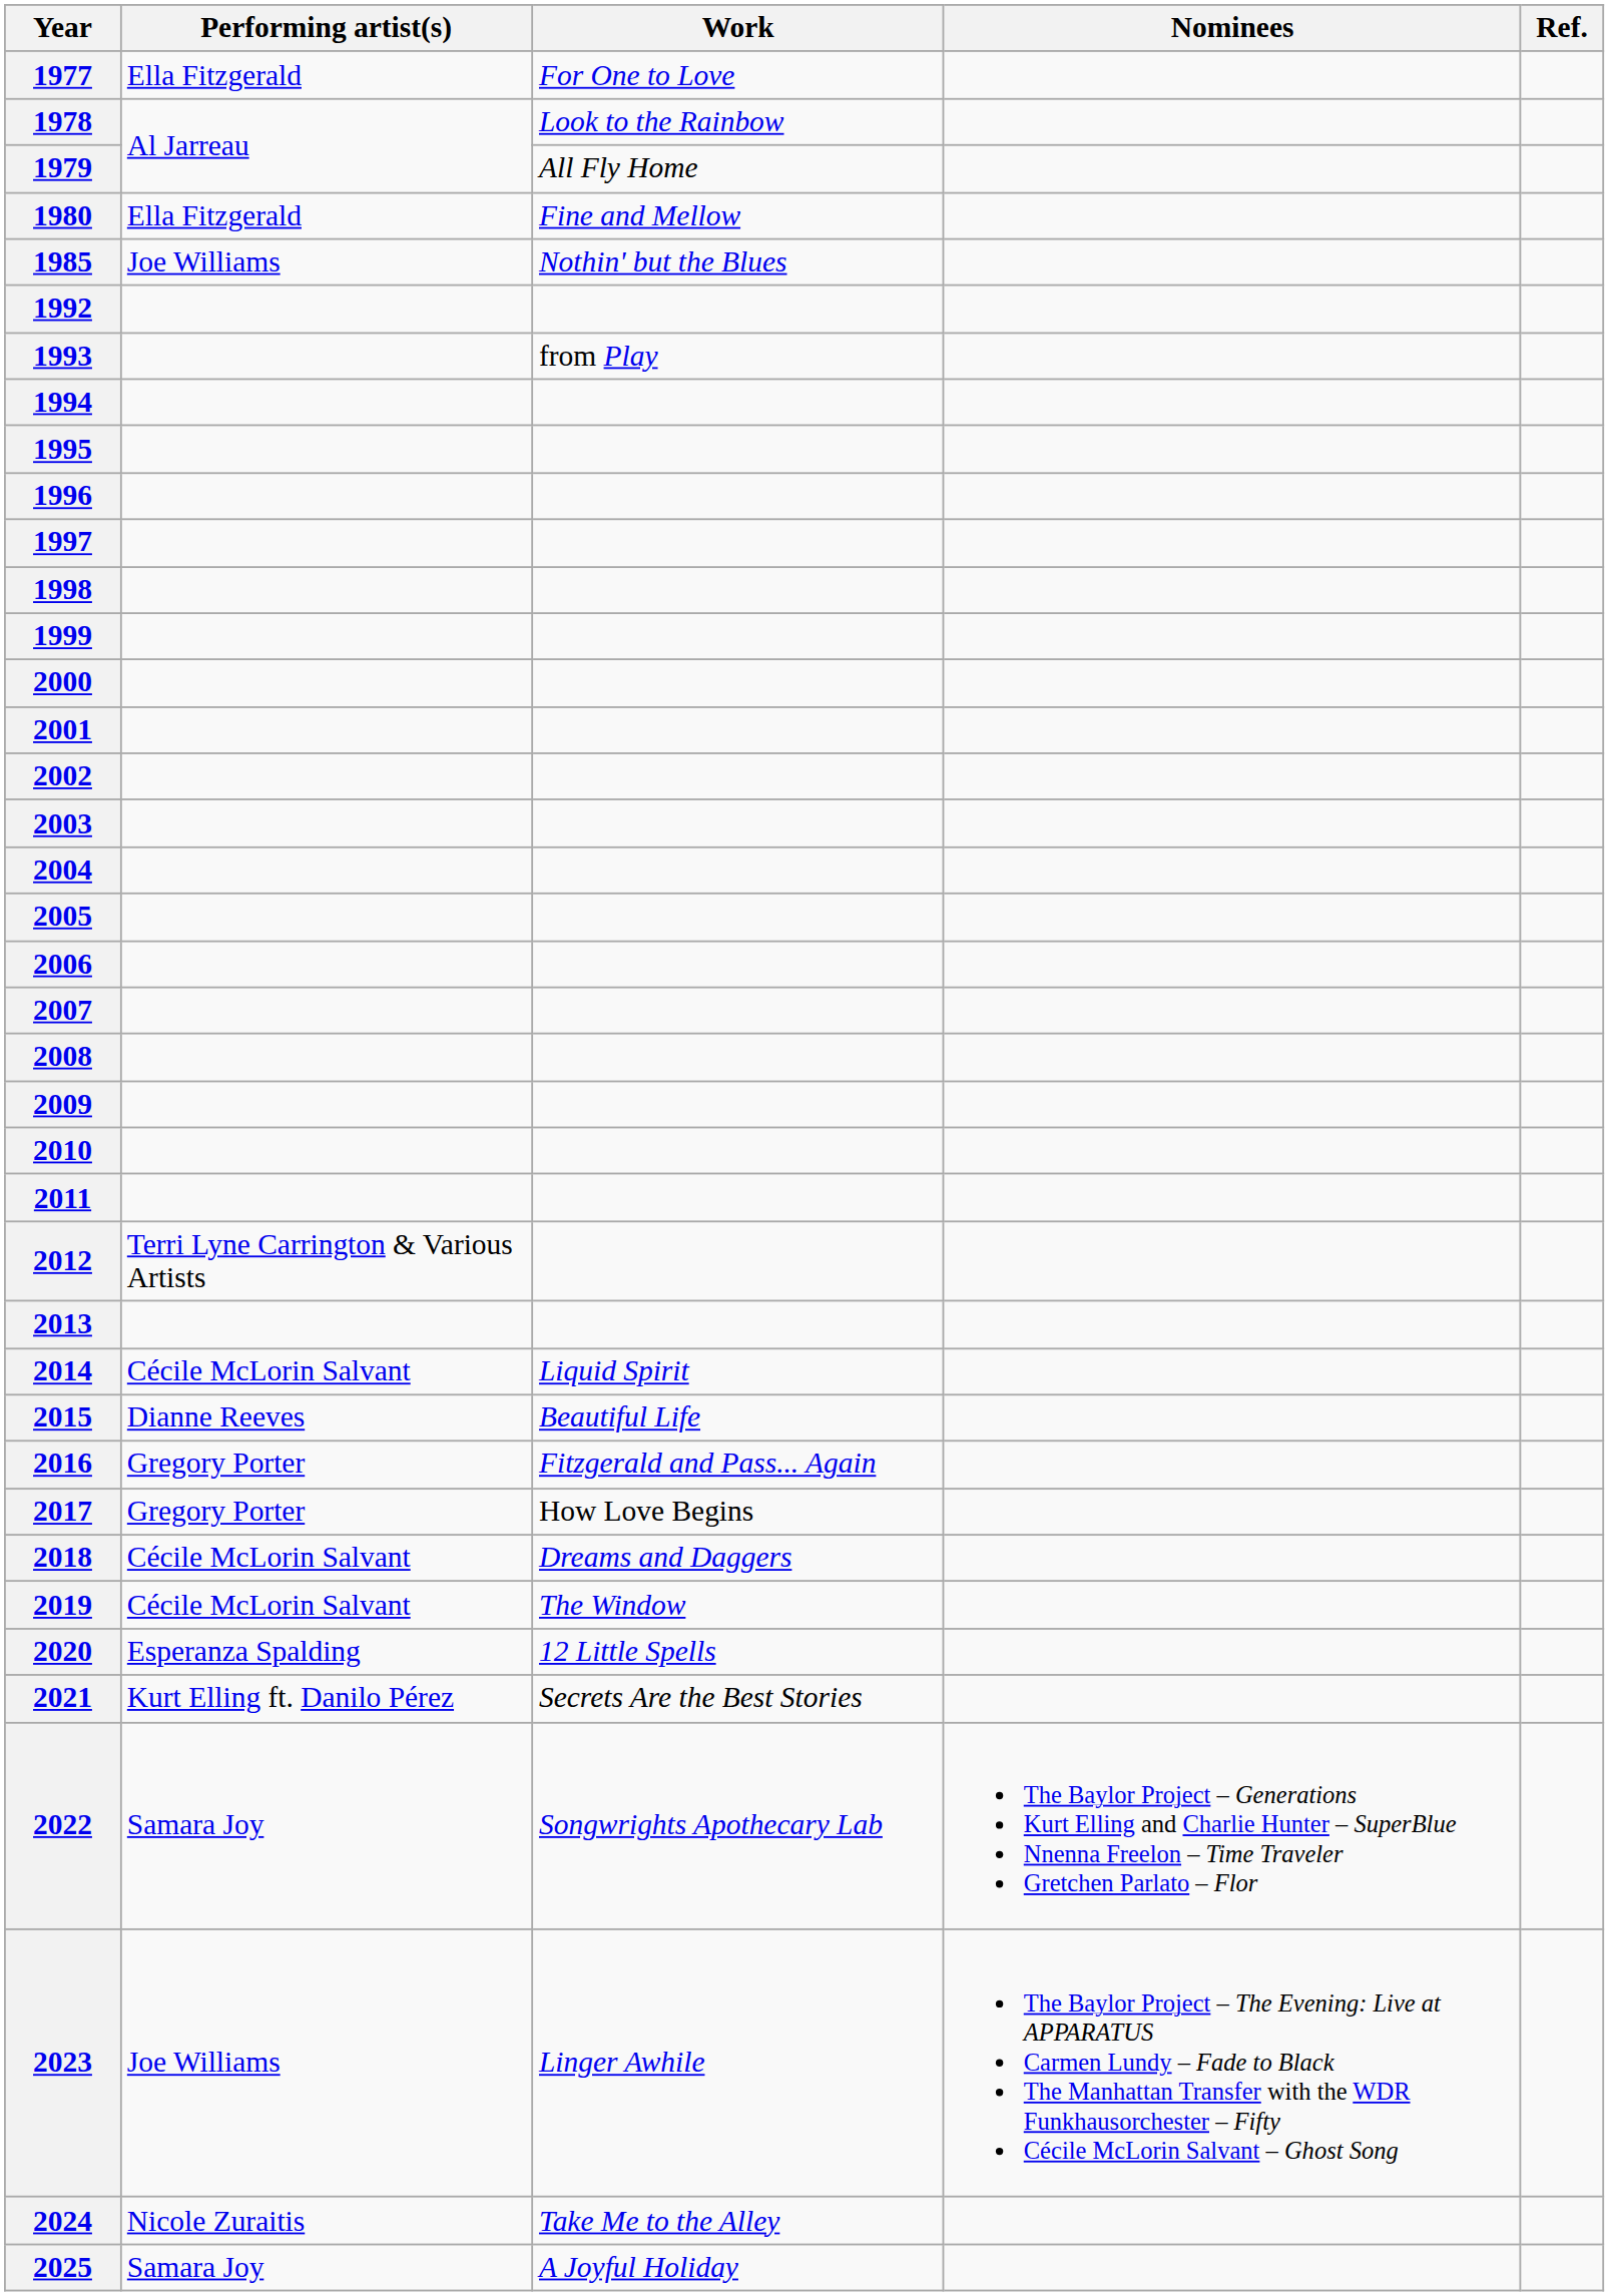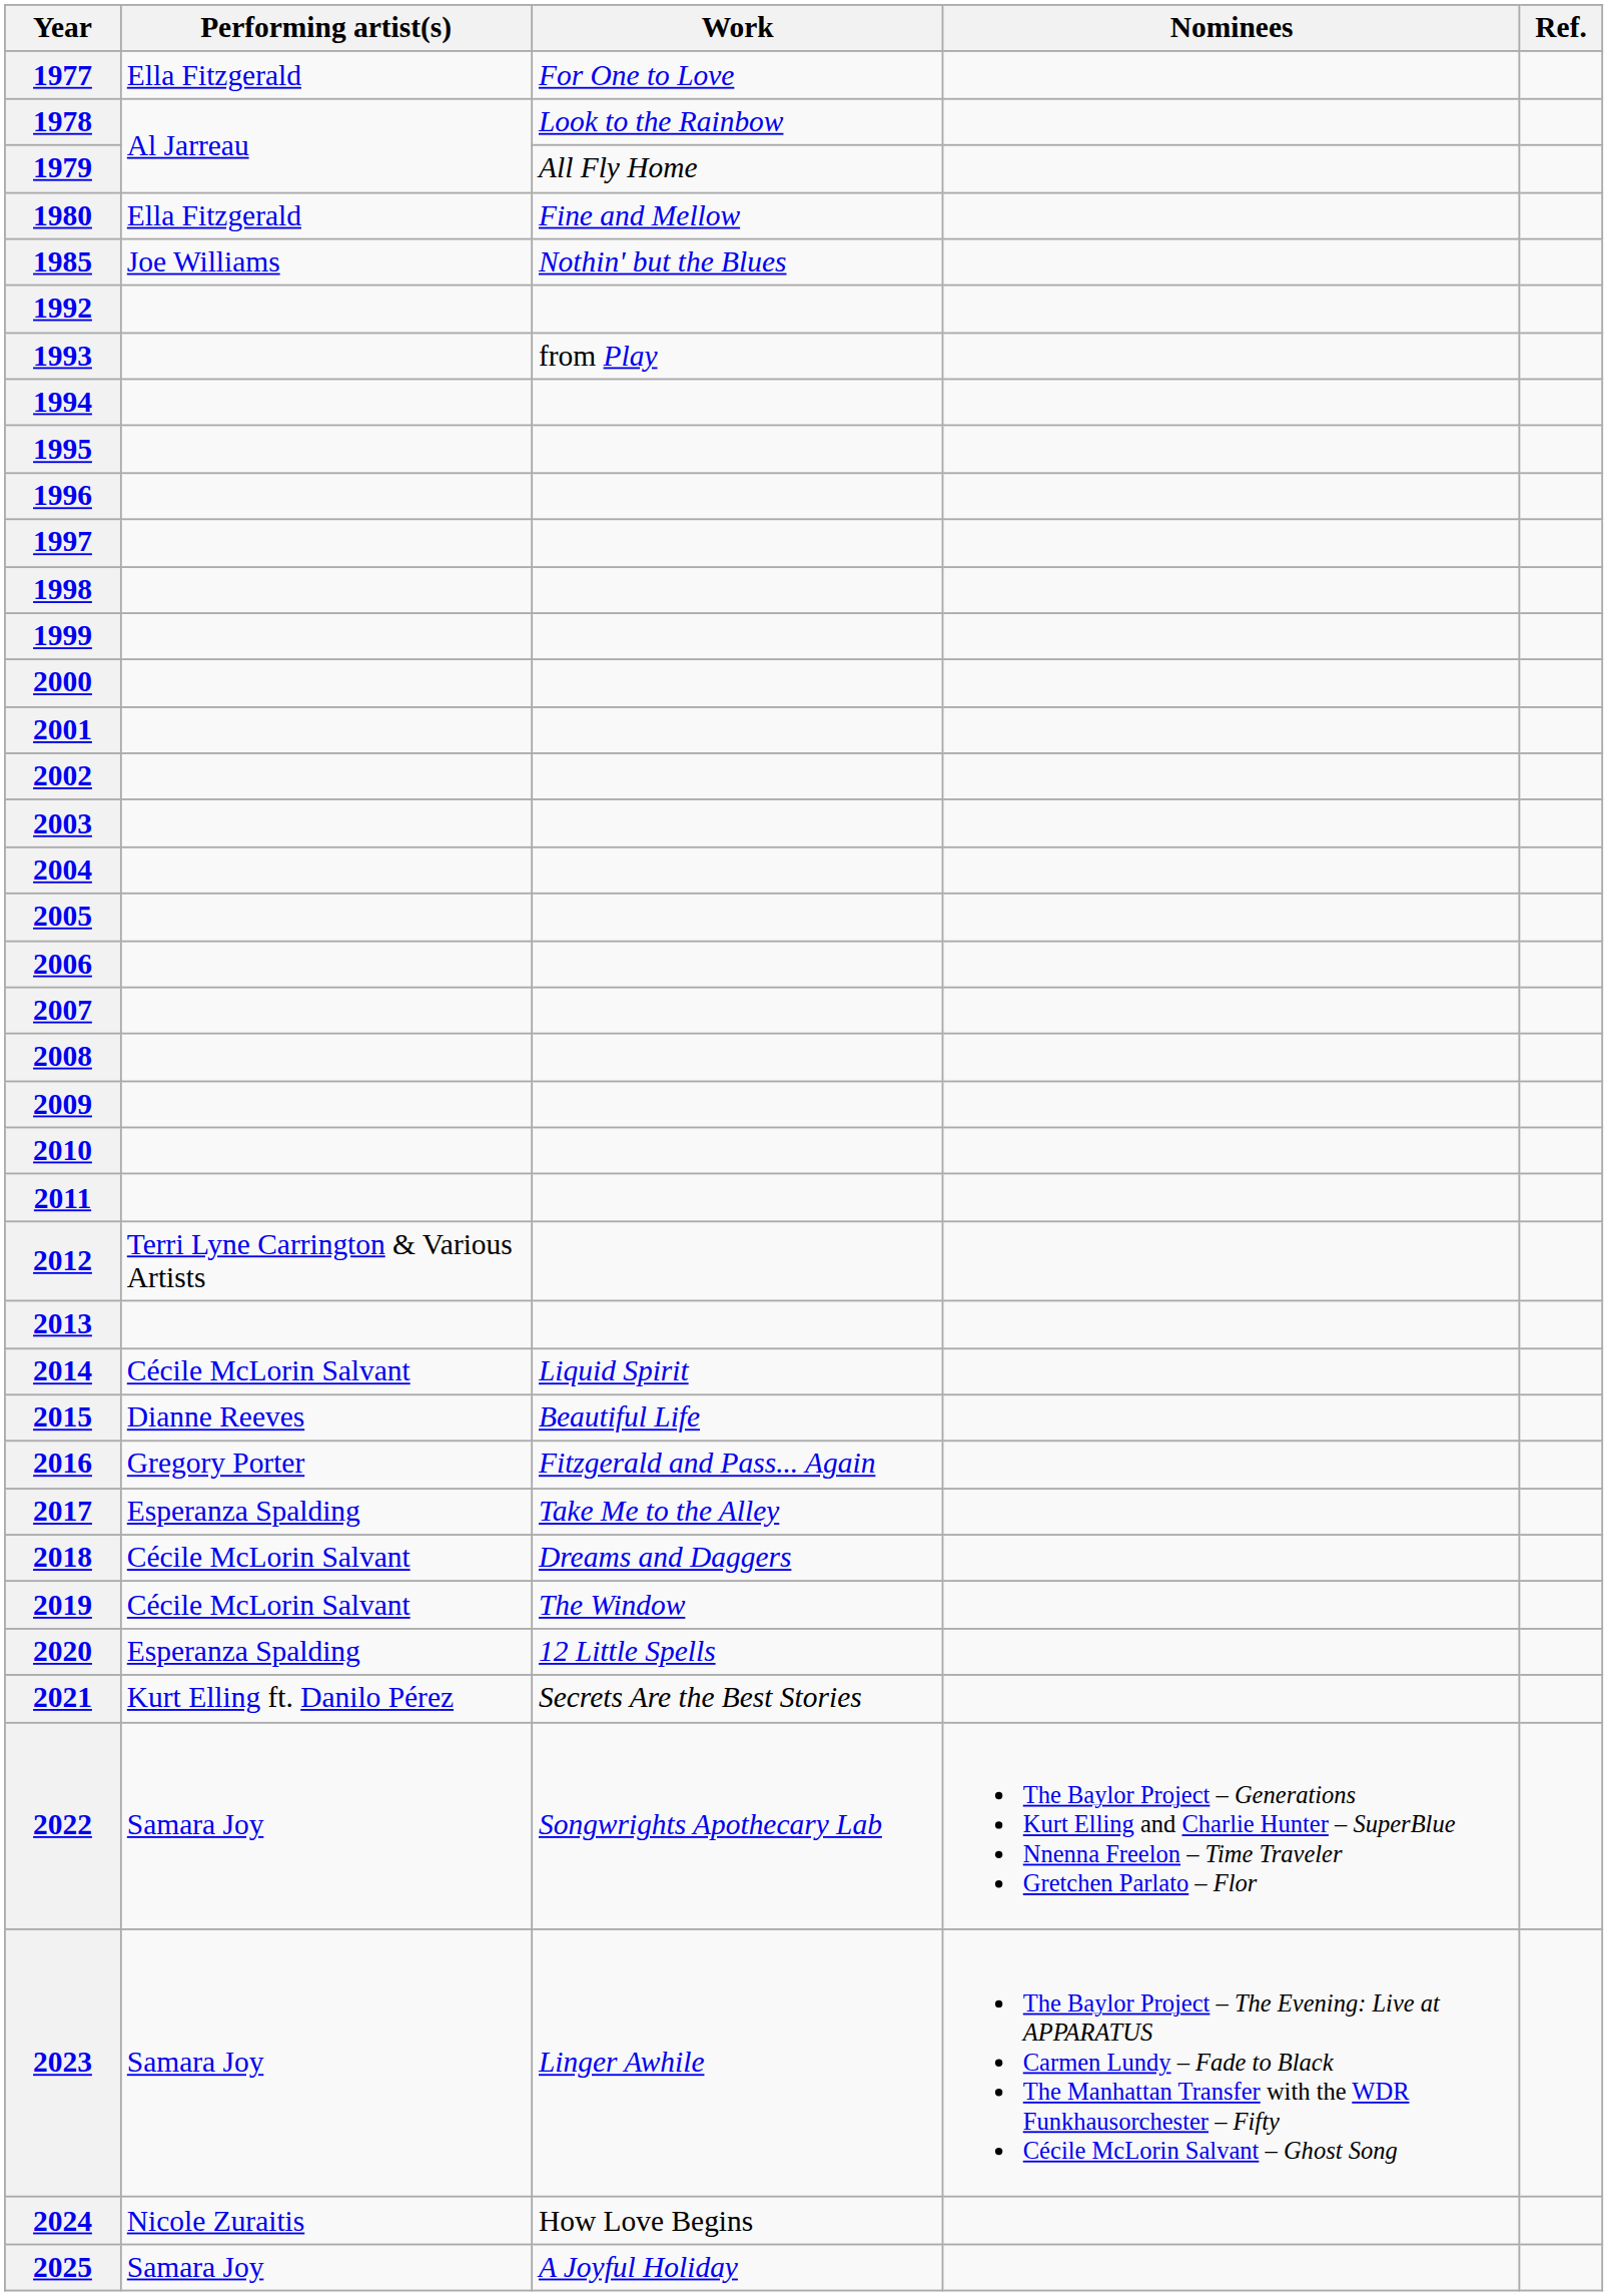2017 | Performing artist(s): Gregory Porter -> Esperanza Spalding
2017 | Work: How Love Begins -> Take Me to the Alley
2023 | Performing artist(s): Joe Williams -> Samara Joy
2024 | Work: Take Me to the Alley -> How Love Begins
